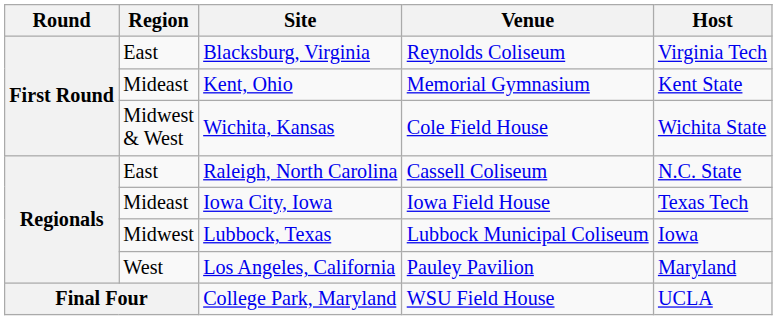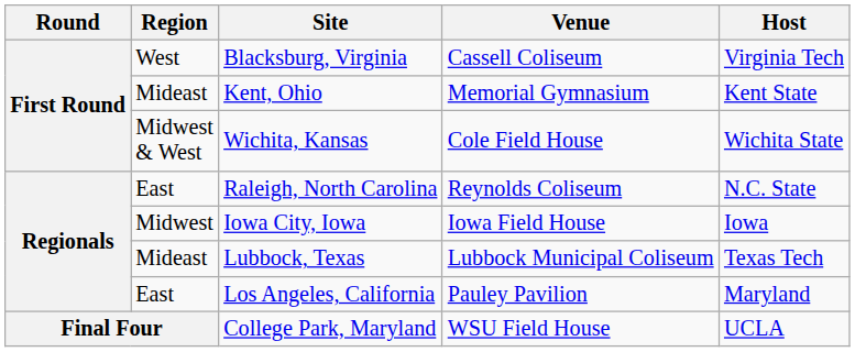Blacksburg, Virginia | Region: East -> West
Blacksburg, Virginia | Venue: Reynolds Coliseum -> Cassell Coliseum
Raleigh, North Carolina | Venue: Cassell Coliseum -> Reynolds Coliseum
Iowa City, Iowa | Region: Mideast -> Midwest
Iowa City, Iowa | Host: Texas Tech -> Iowa
Lubbock, Texas | Region: Midwest -> Mideast
Lubbock, Texas | Host: Iowa -> Texas Tech
Los Angeles, California | Region: West -> East
